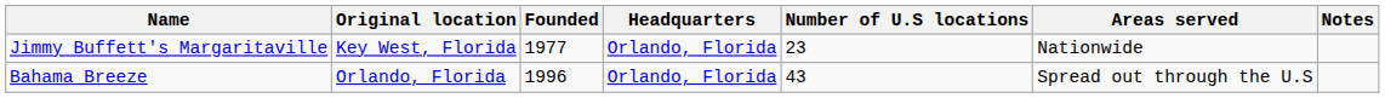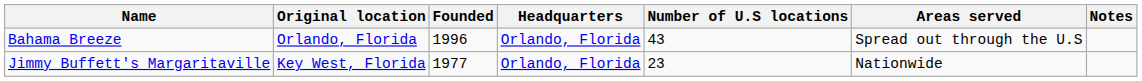rows swapped: Bahama Breeze <-> Jimmy Buffett's Margaritaville
